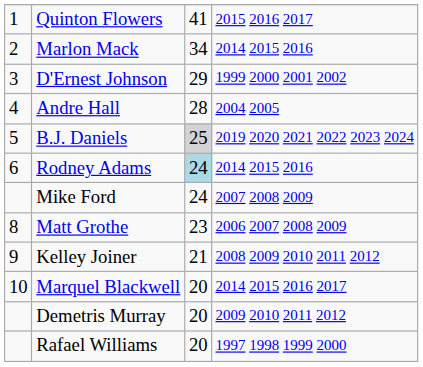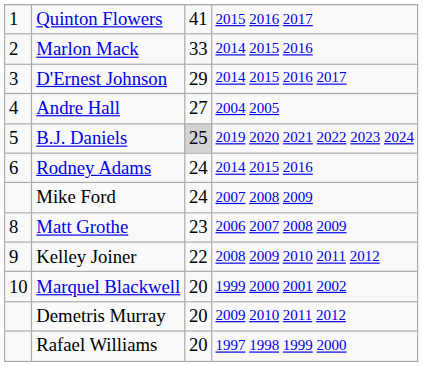Marlon Mack | column 3: 34 -> 33
D'Ernest Johnson | column 4: 1999 2000 2001 2002 -> 2014 2015 2016 2017
Andre Hall | column 3: 28 -> 27
Rodney Adams | column 3: lightblue background -> no background
Kelley Joiner | column 3: 21 -> 22
Marquel Blackwell | column 4: 2014 2015 2016 2017 -> 1999 2000 2001 2002
